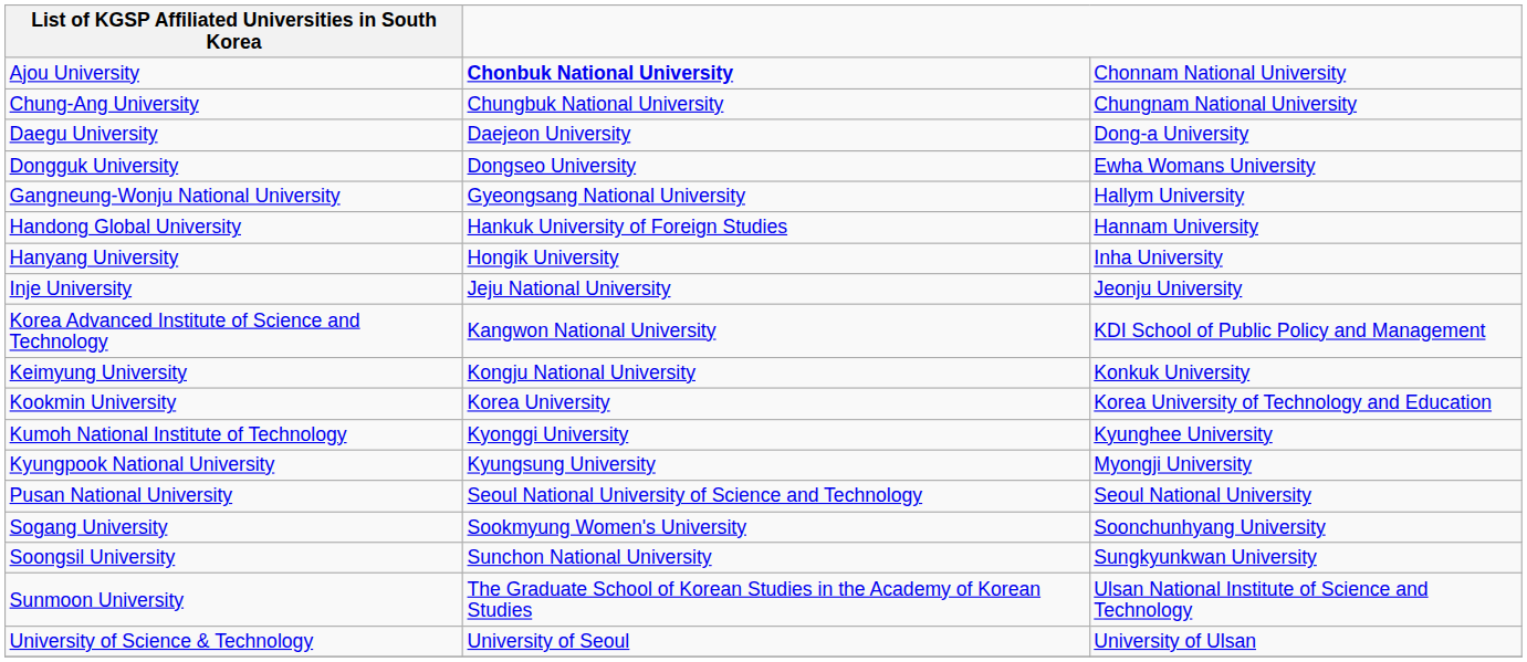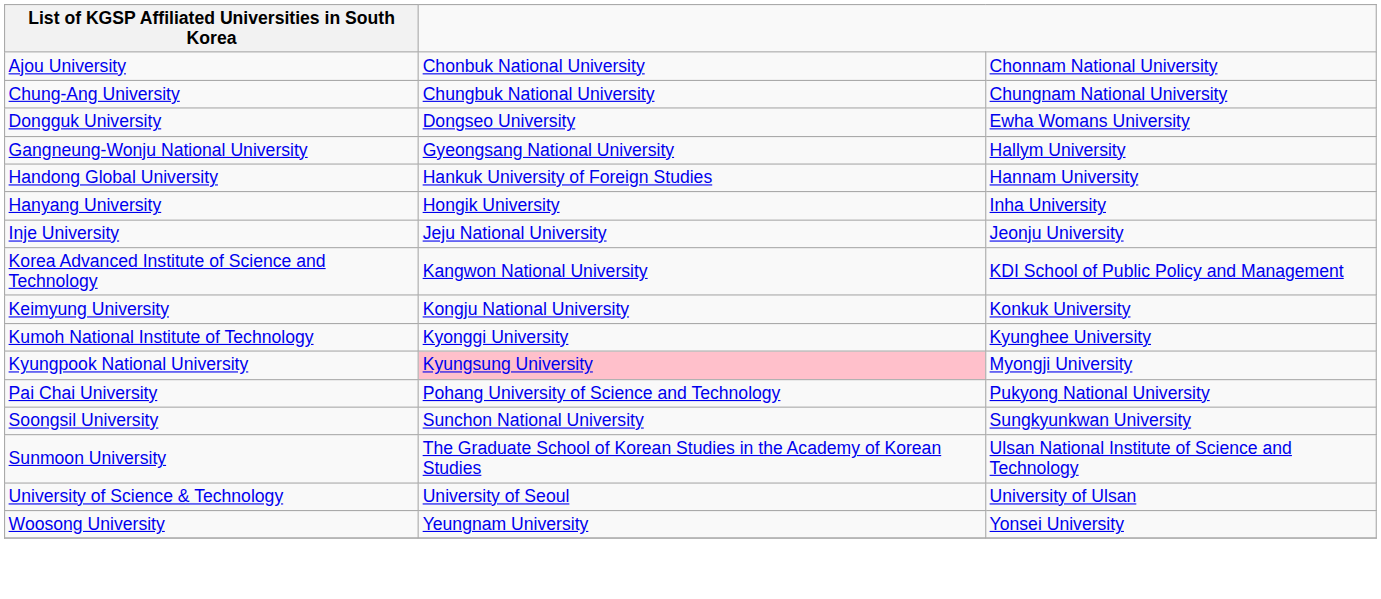Ajou University | column 2: bold -> normal
- row: Daegu University | Daejeon University | Dong-a University
- row: Kookmin University | Korea University | Korea University of Technology and Education
Kyungpook National University | column 2: no background -> pink background
+ row: Pai Chai University | Pohang University of Science and Technology | Pukyong National University
- row: Pusan National University | Seoul National University of Science and Technology | Seoul National University
- row: Sogang University | Sookmyung Women's University | Soonchunhyang University
+ row: Woosong University | Yeungnam University | Yonsei University
